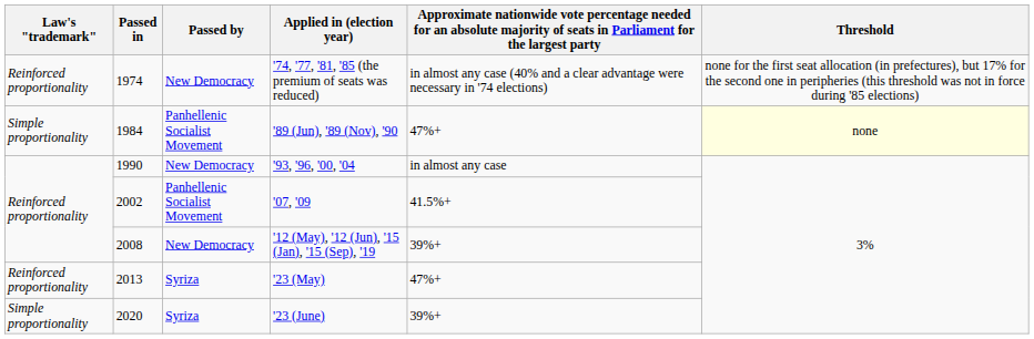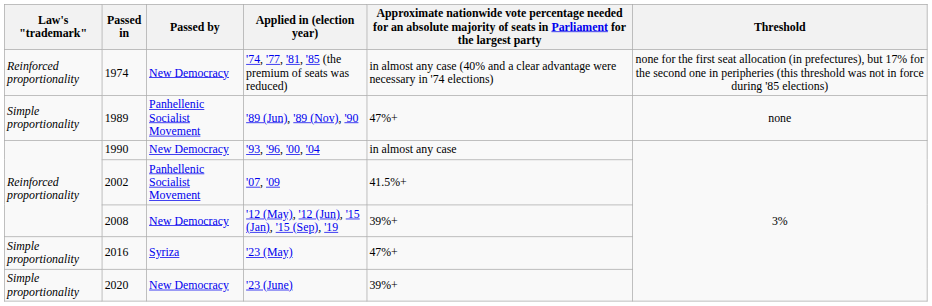'89 (Jun), '89 (Nov), '90 | Passed in: 1984 -> 1989
'89 (Jun), '89 (Nov), '90 | Threshold: lightyellow background -> no background
'23 (May) | Law's "trademark": Reinforced proportionality -> Simple proportionality
'23 (May) | Passed in: 2013 -> 2016
'23 (June) | Passed by: Syriza -> New Democracy
